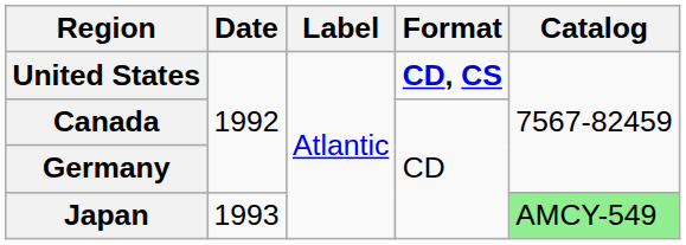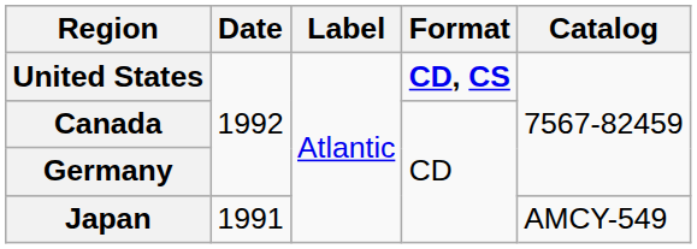Japan | Date: 1993 -> 1991
Japan | Catalog: lightgreen background -> no background
